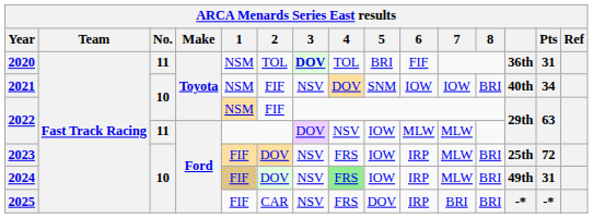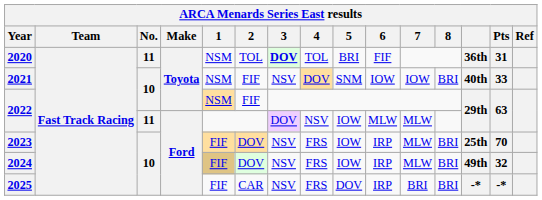2021 | Pts: 34 -> 33
2023 | Pts: 72 -> 70
2024 | 4: lightgreen background -> no background
2024 | Pts: 31 -> 32
